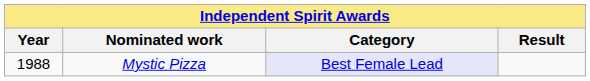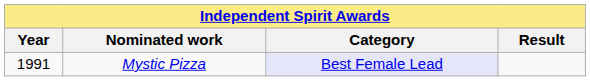Mystic Pizza | Year: 1988 -> 1991
